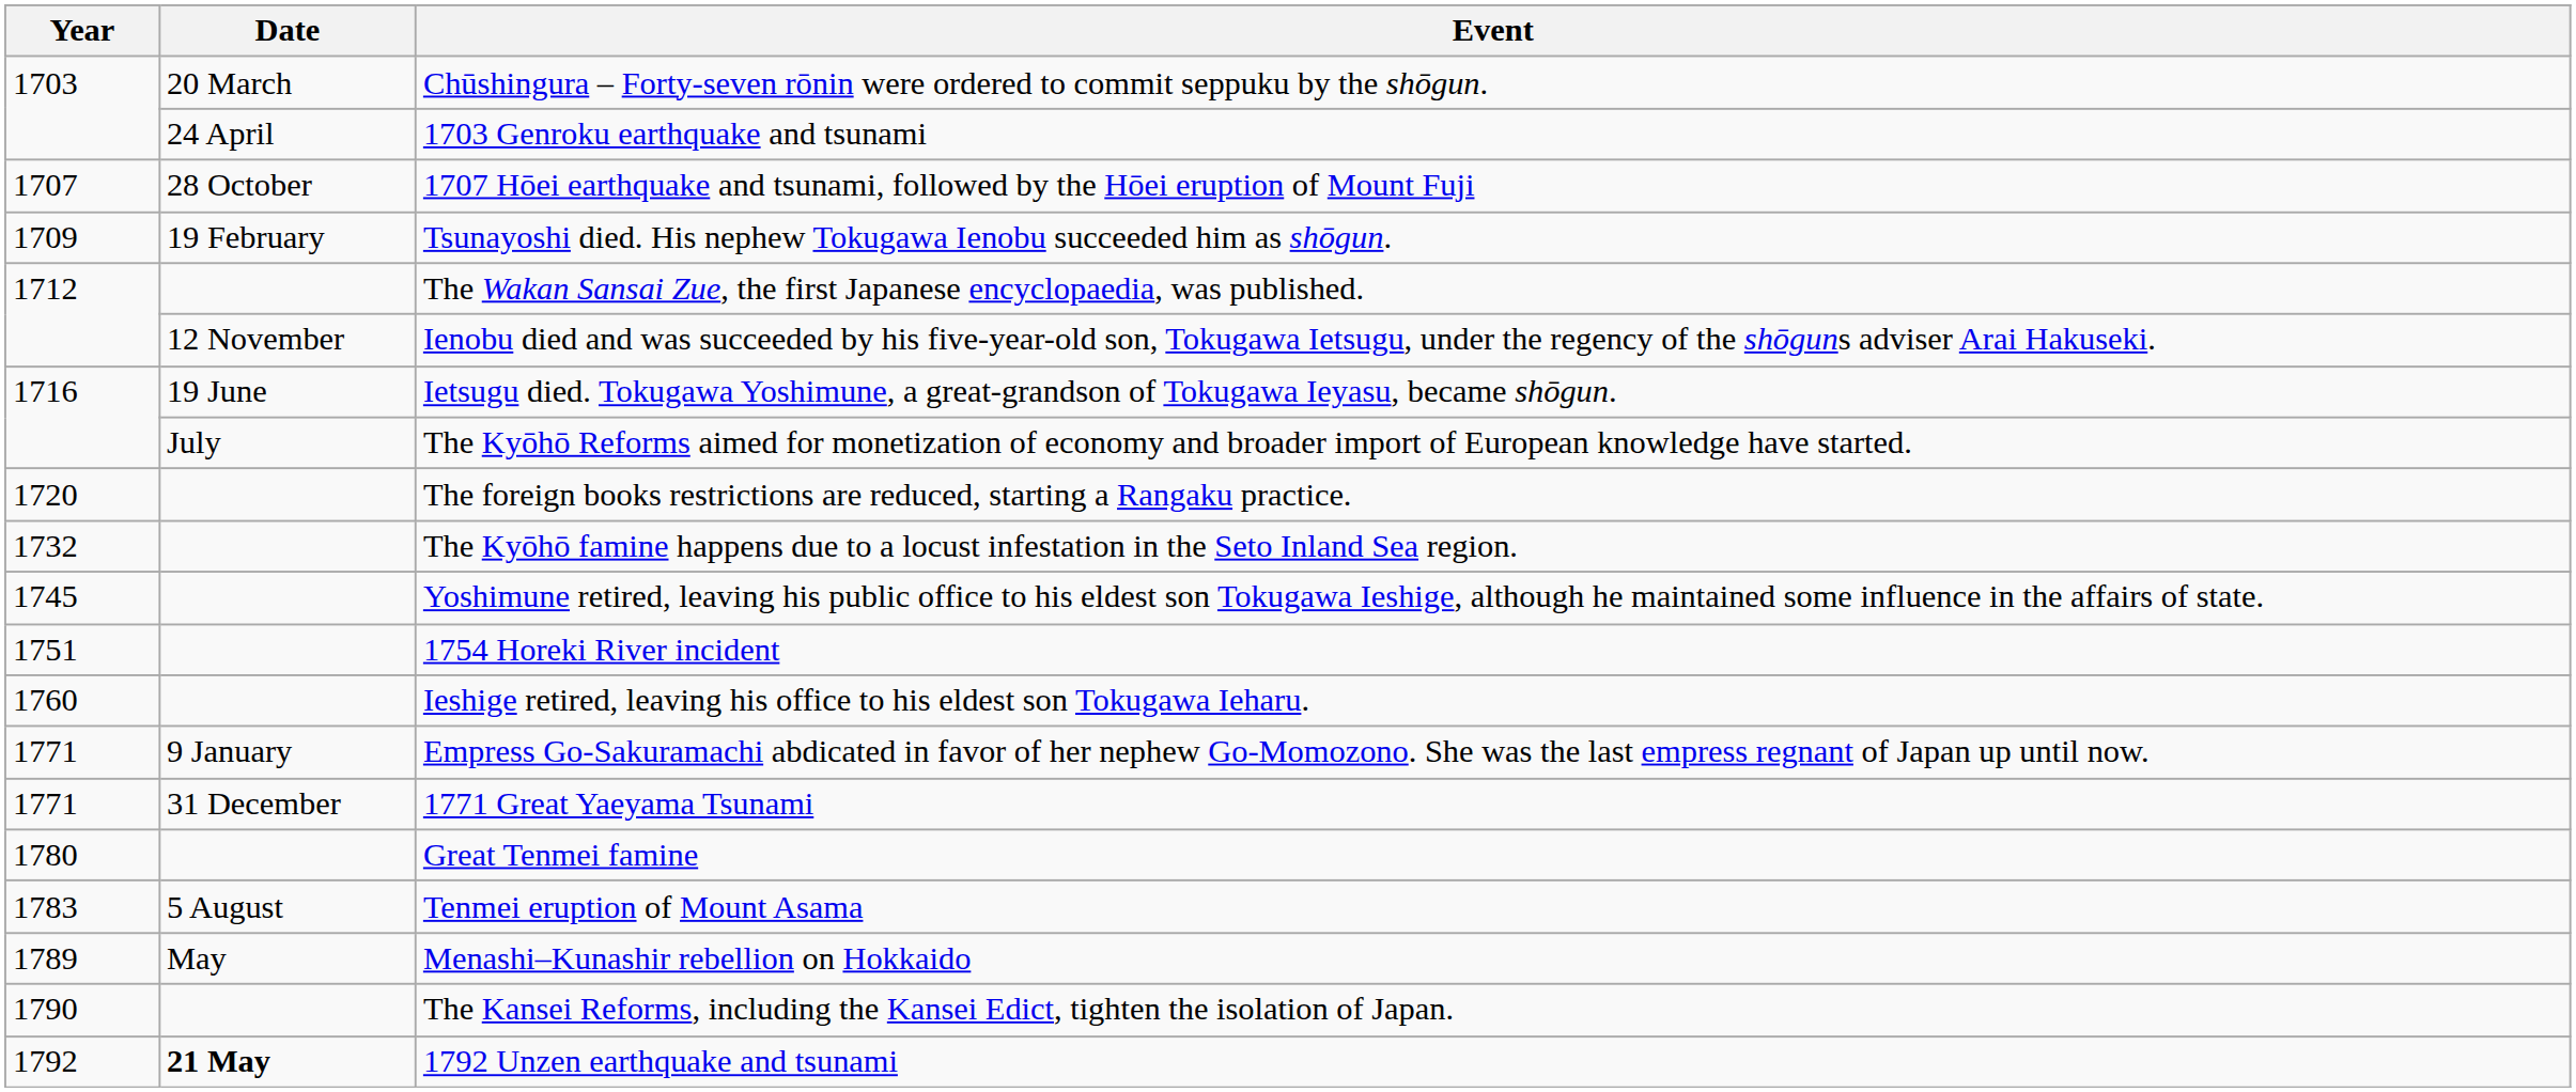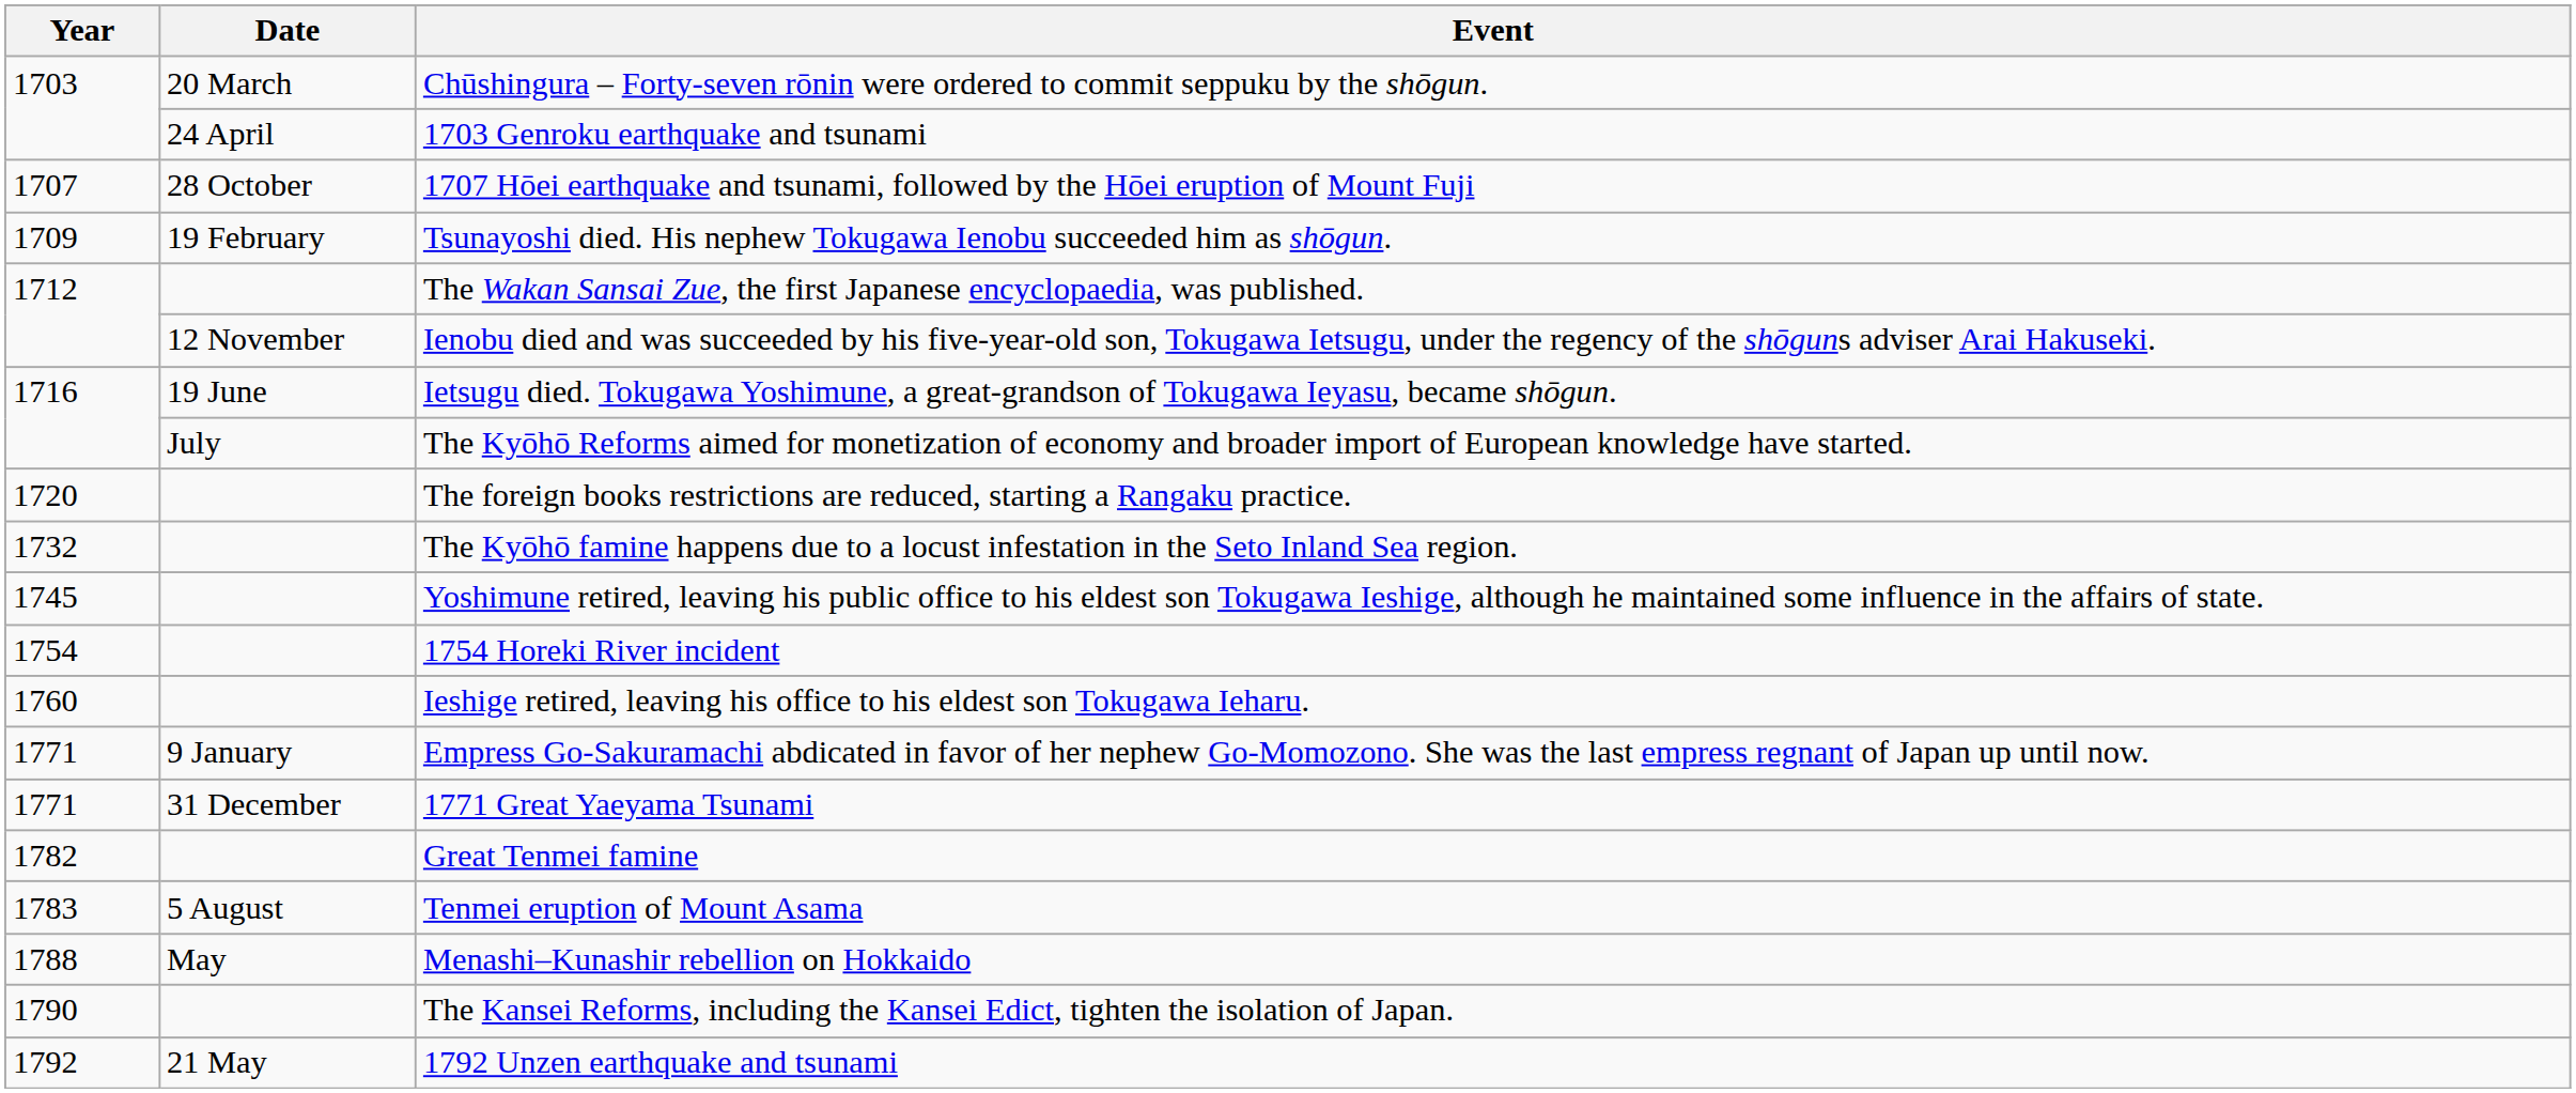1754 Horeki River incident | Year: 1751 -> 1754
Great Tenmei famine | Year: 1780 -> 1782
Menashi–Kunashir rebellion on Hokkaido | Year: 1789 -> 1788
1792 Unzen earthquake and tsunami | Date: bold -> normal
